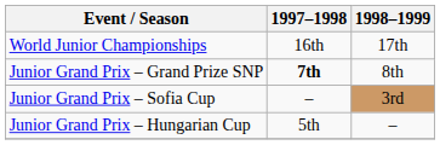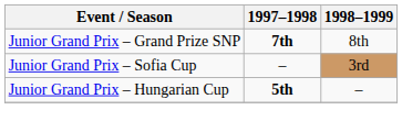- row: World Junior Championships | 16th | 17th
Junior Grand Prix – Hungarian Cup | 1997–1998: normal -> bold
